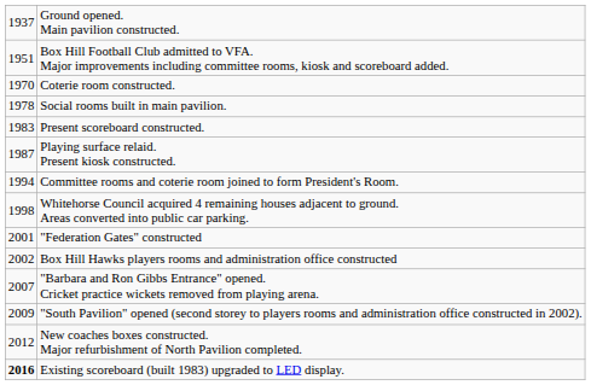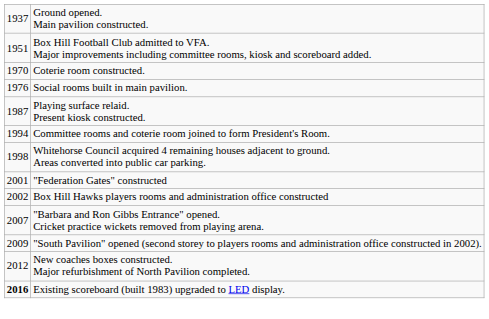Social rooms built in main pavilion. | column 1: 1978 -> 1976
- row: 1983 | Present scoreboard constructed.
